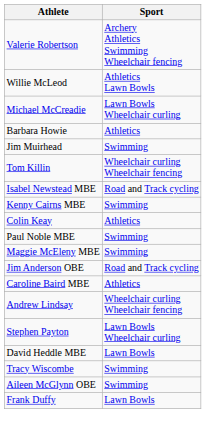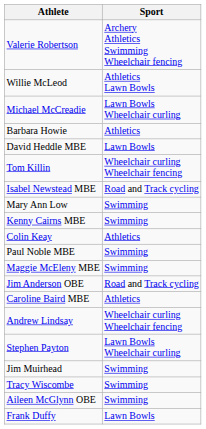rows swapped: Jim Muirhead <-> David Heddle MBE
+ row: Mary Ann Low | Swimming
